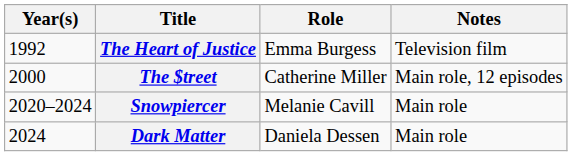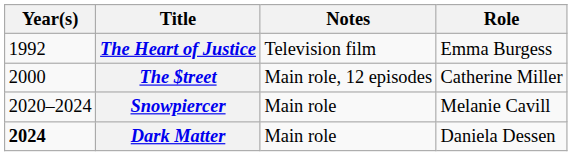columns swapped: Role <-> Notes
Dark Matter | Year(s): normal -> bold
